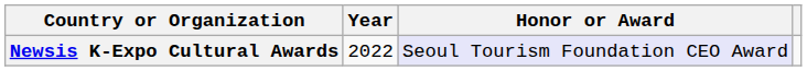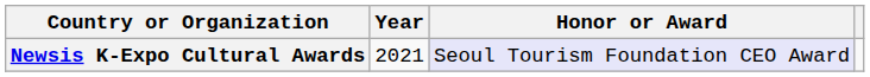Newsis K-Expo Cultural Awards | Year: 2022 -> 2021
